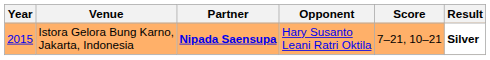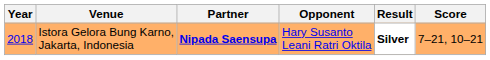columns swapped: Score <-> Result
Istora Gelora Bung Karno, Jakarta, Indonesia | Year: 2015 -> 2018
